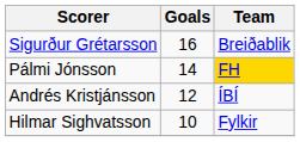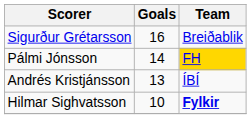Andrés Kristjánsson | Goals: 12 -> 13
Hilmar Sighvatsson | Team: normal -> bold
